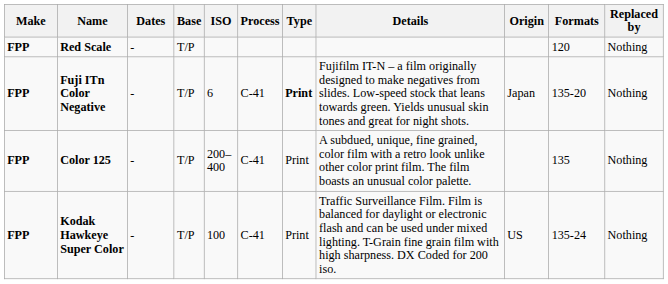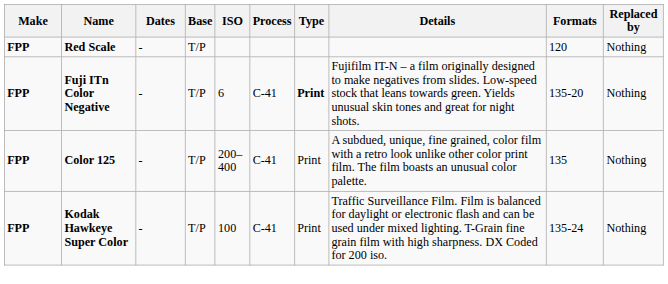- column: Origin | Japan | US
